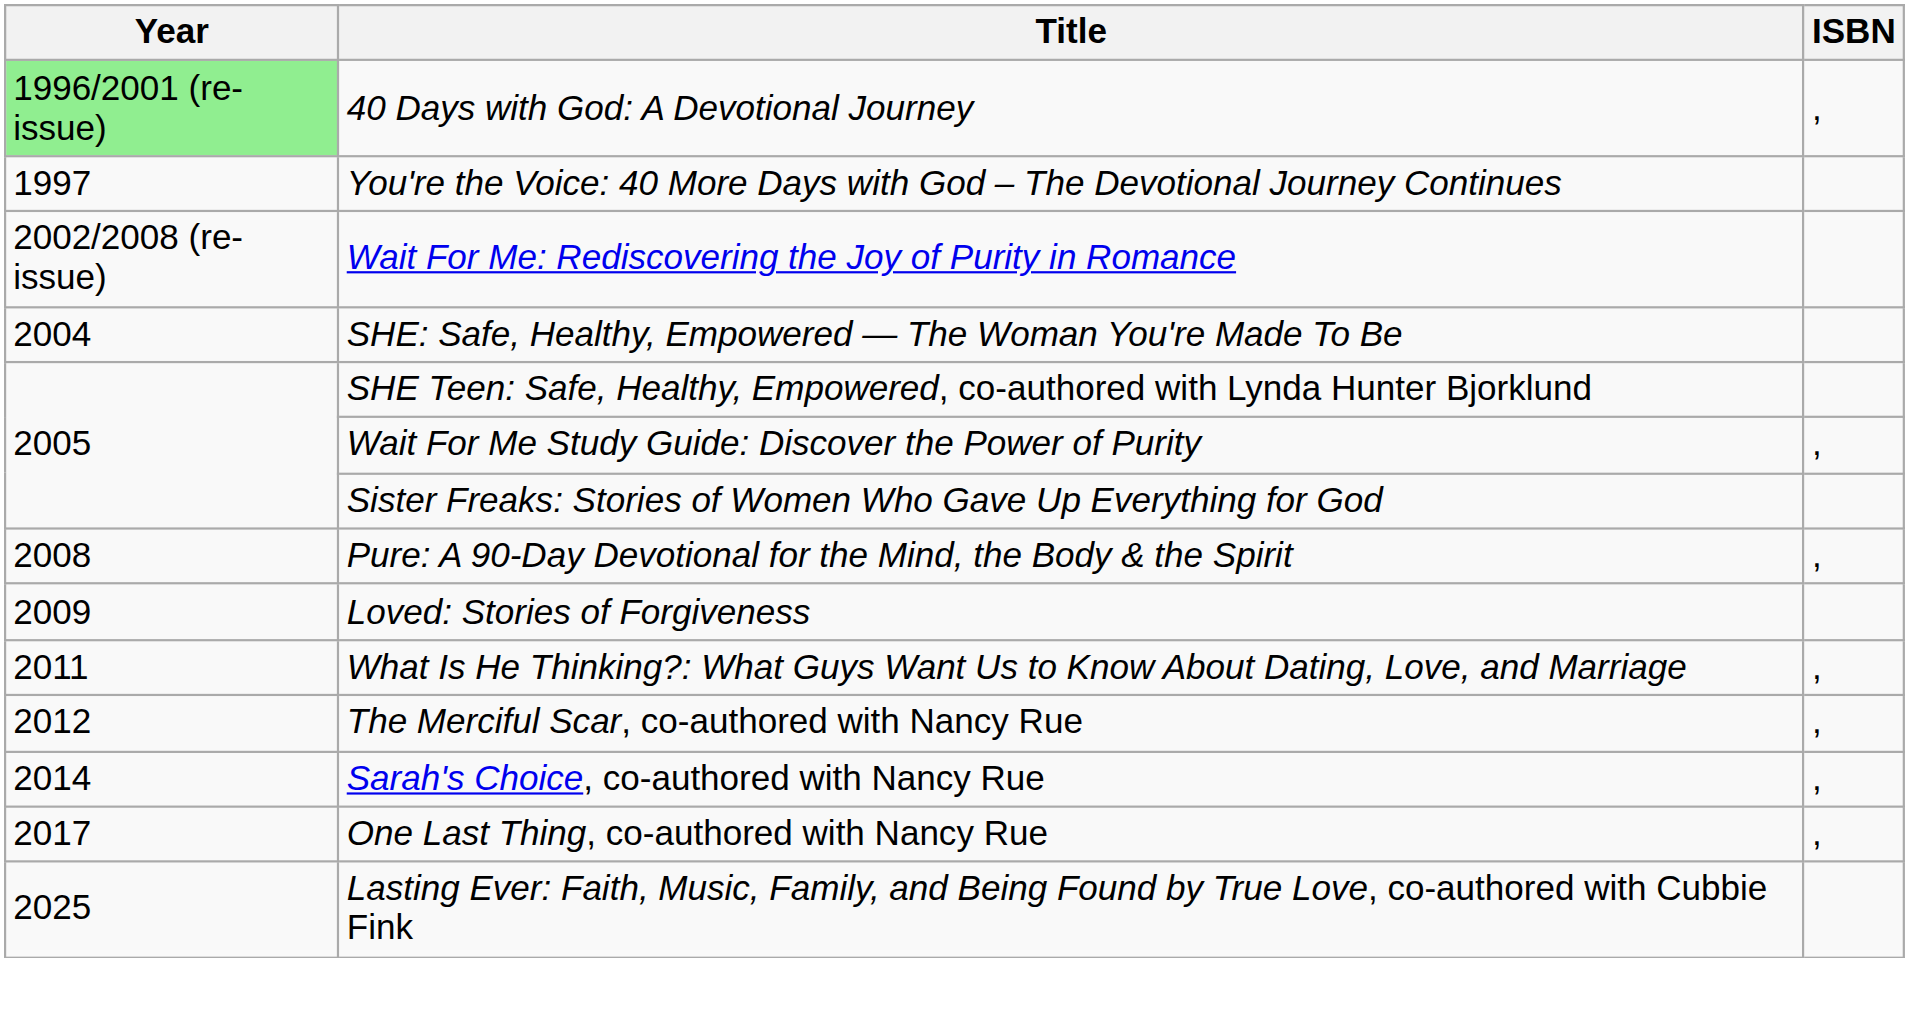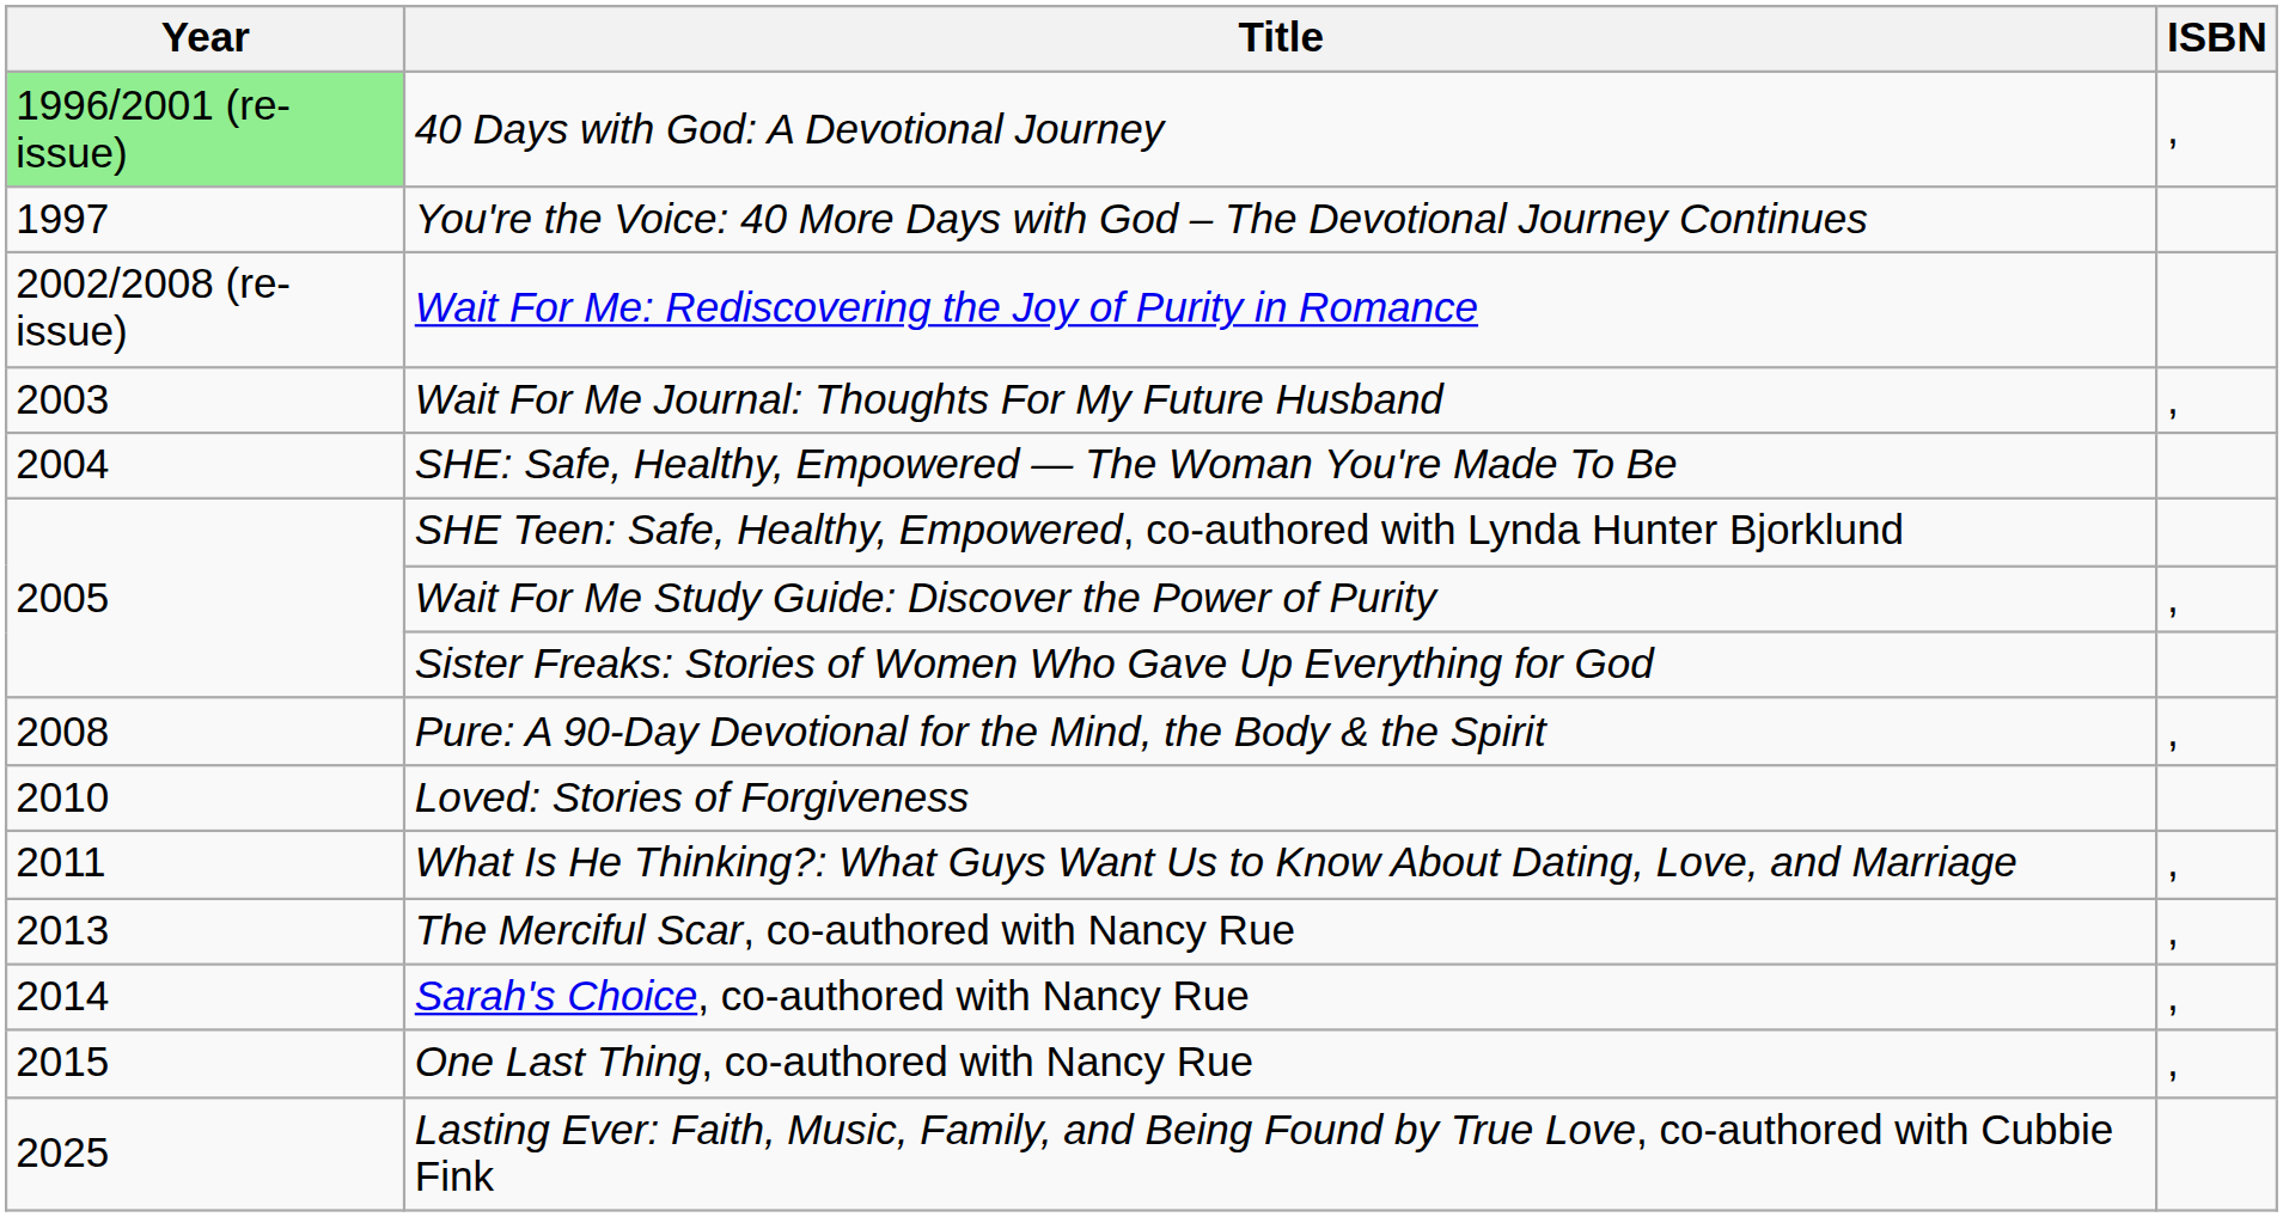+ row: 2003 | Wait For Me Journal: Thoughts For My Future Husband | ,
Loved: Stories of Forgiveness | Year: 2009 -> 2010
The Merciful Scar, co-authored with Nancy Rue | Year: 2012 -> 2013
One Last Thing, co-authored with Nancy Rue | Year: 2017 -> 2015
